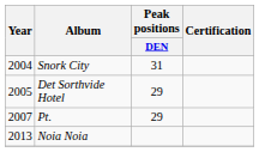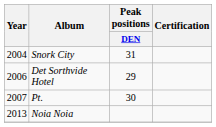Det Sorthvide Hotel | Year: 2005 -> 2006
Pt. | Peak positions / DEN: 29 -> 30
